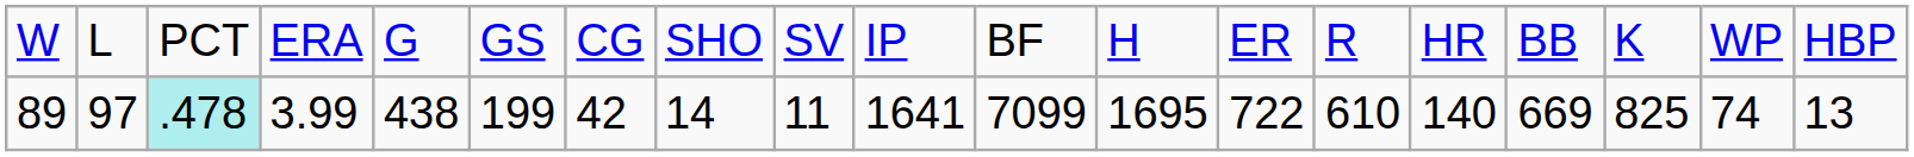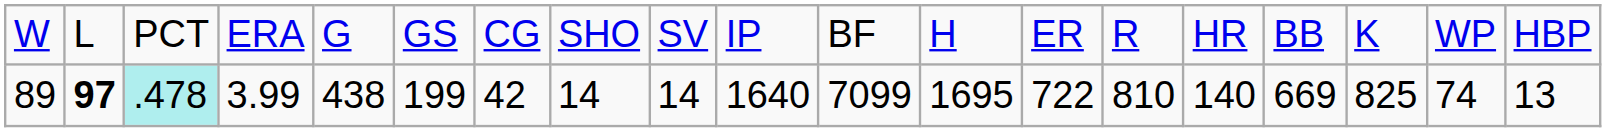89 | column 2: normal -> bold
89 | column 9: 11 -> 14
89 | column 10: 1641 -> 1640
89 | column 14: 610 -> 810
